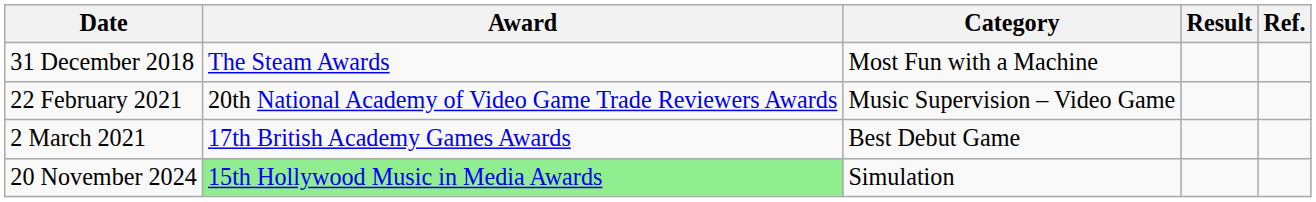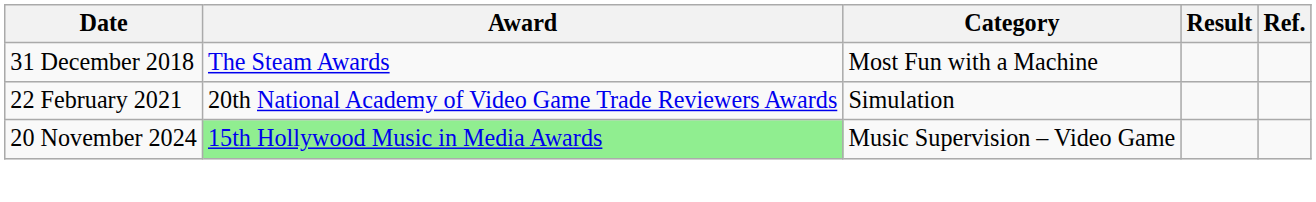22 February 2021 | Category: Music Supervision – Video Game -> Simulation
- row: 2 March 2021 | 17th British Academy Games Awards | Best Debut Game
20 November 2024 | Category: Simulation -> Music Supervision – Video Game
